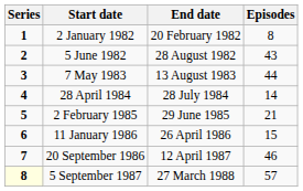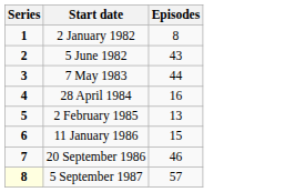- column: End date | 20 February 1982 | 28 August 1982 | 13 August 1983 | 28 July 1984 | 29 June 1985 | 26 April 1986 | 12 April 1987 | 27 March 1988
28 April 1984 | Episodes: 14 -> 16
2 February 1985 | Episodes: 21 -> 13
